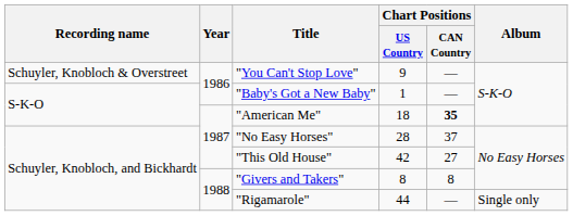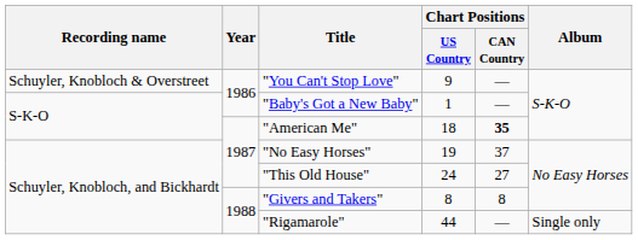"No Easy Horses" | Chart Positions / US Country: 28 -> 19
"This Old House" | Chart Positions / US Country: 42 -> 24
